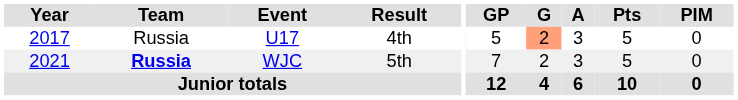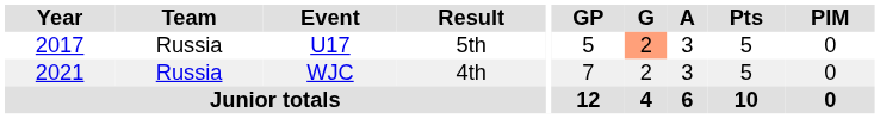U17 | Result: 4th -> 5th
WJC | Team: bold -> normal
WJC | Result: 5th -> 4th
